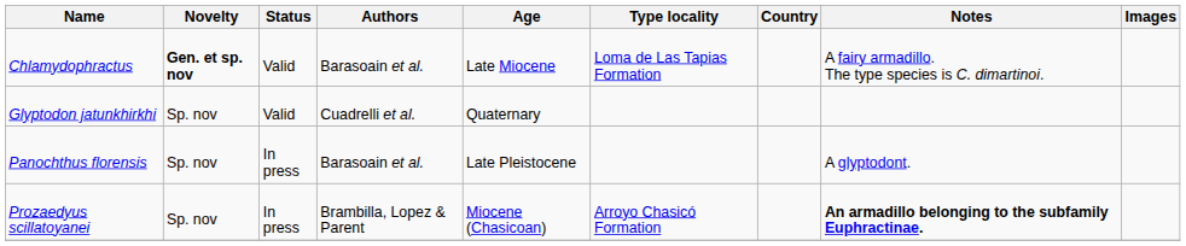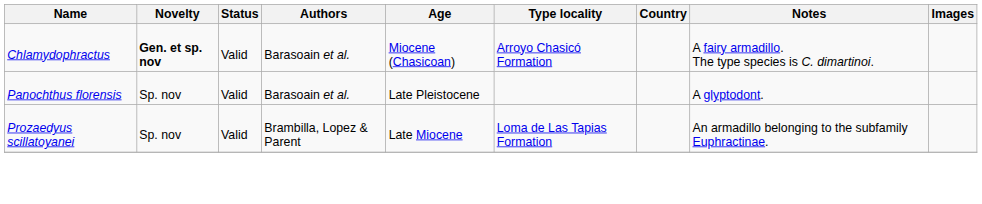Chlamydophractus | Age: Late Miocene -> Miocene (Chasicoan)
Chlamydophractus | Type locality: Loma de Las Tapias Formation -> Arroyo Chasicó Formation
- row: Glyptodon jatunkhirkhi | Sp. nov | Valid | Cuadrelli et al. | Quaternary
Panochthus florensis | Status: In press -> Valid
Prozaedyus scillatoyanei | Status: In press -> Valid
Prozaedyus scillatoyanei | Age: Miocene (Chasicoan) -> Late Miocene
Prozaedyus scillatoyanei | Type locality: Arroyo Chasicó Formation -> Loma de Las Tapias Formation
Prozaedyus scillatoyanei | Notes: bold -> normal
